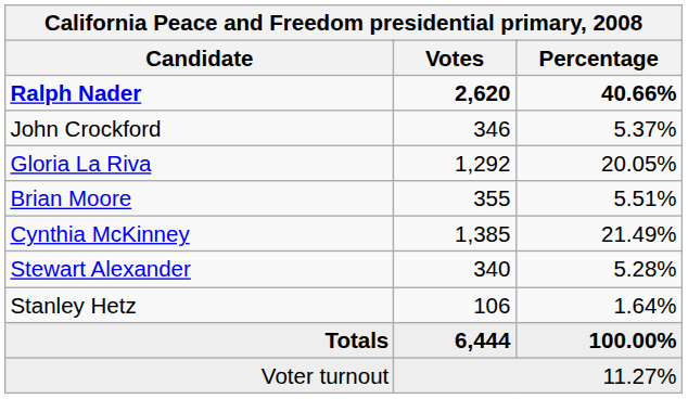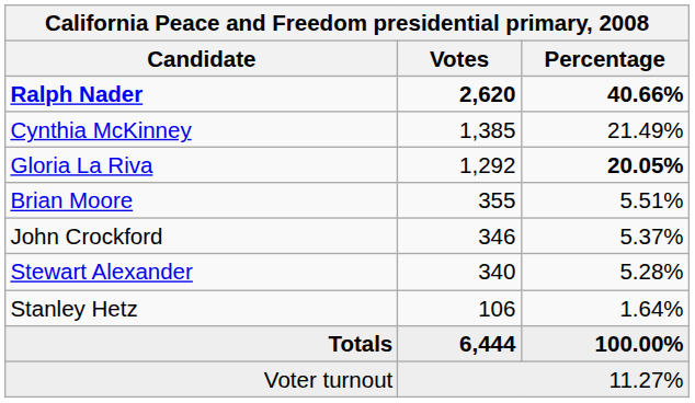rows swapped: Cynthia McKinney <-> John Crockford
Gloria La Riva | Percentage: normal -> bold
